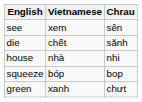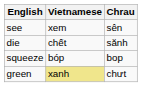- row: house | nhà | nhi
green | Vietnamese: no background -> khaki background
